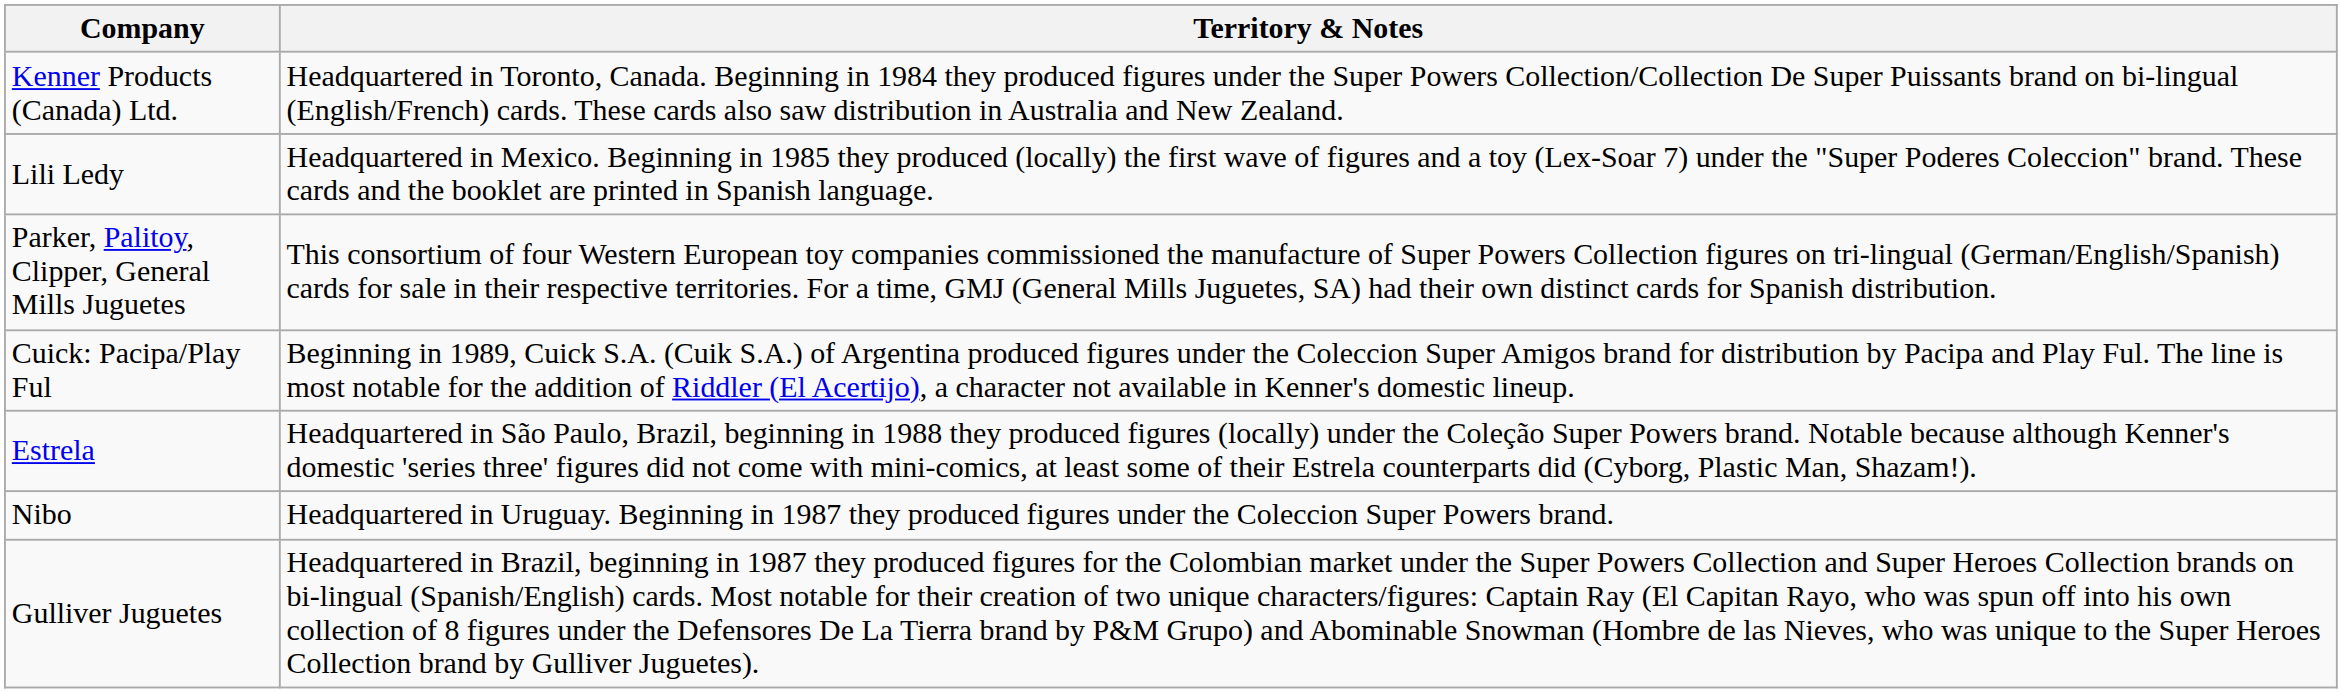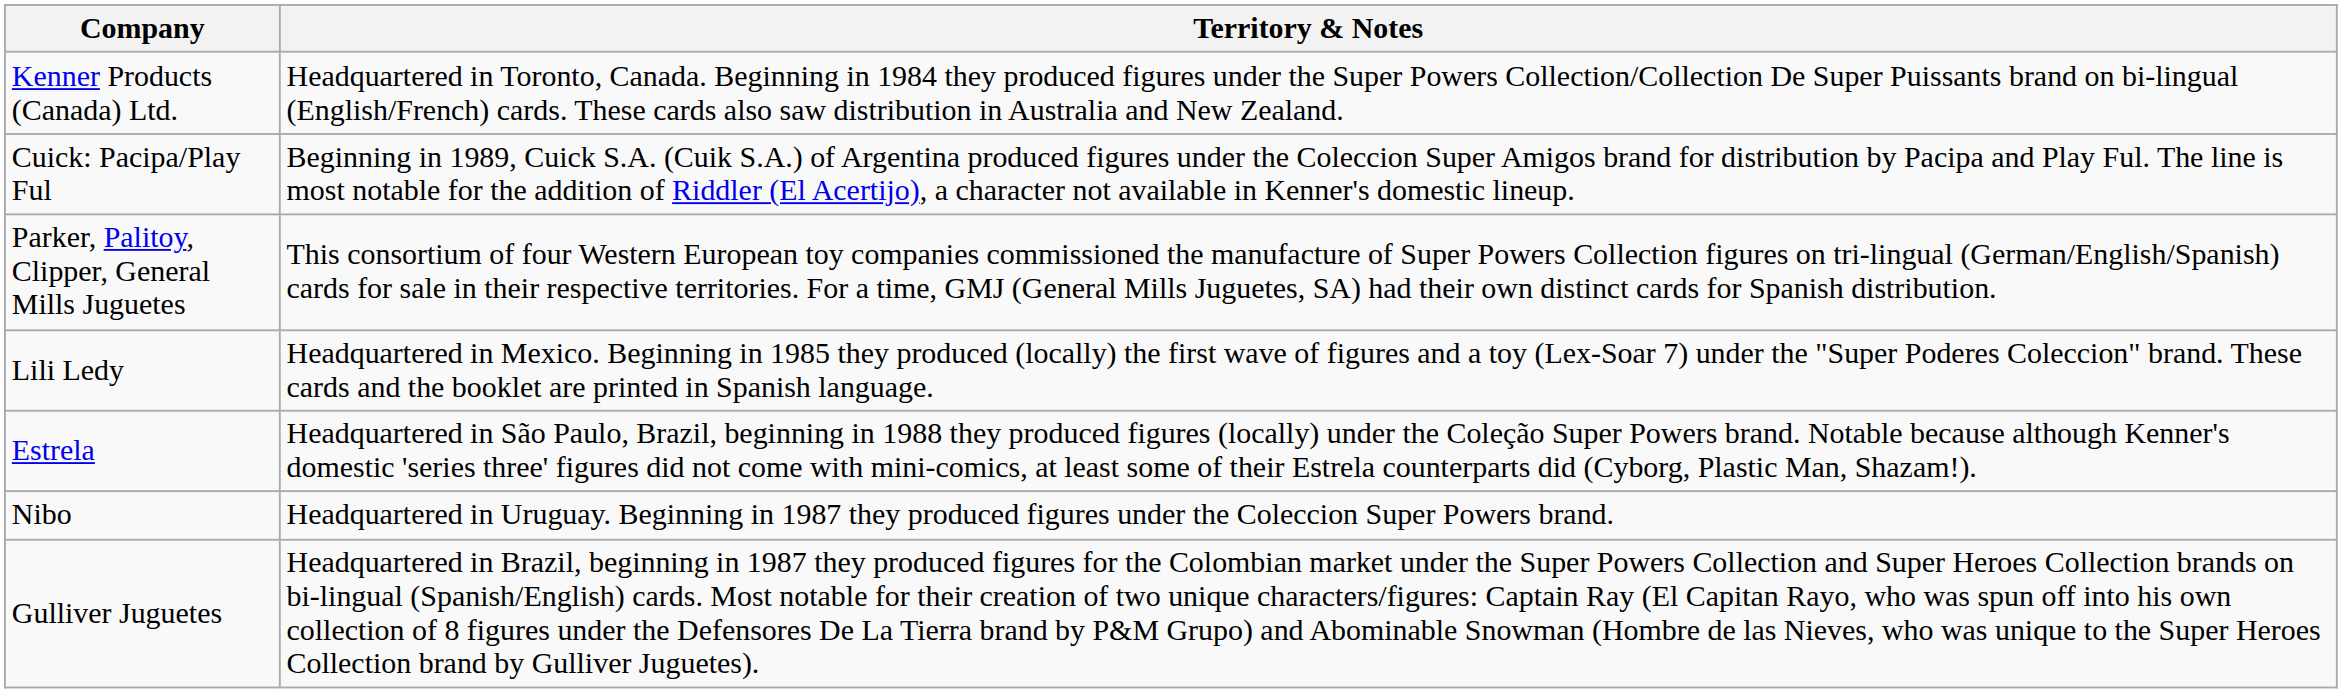rows swapped: Lili Ledy <-> Cuick: Pacipa/Play Ful
